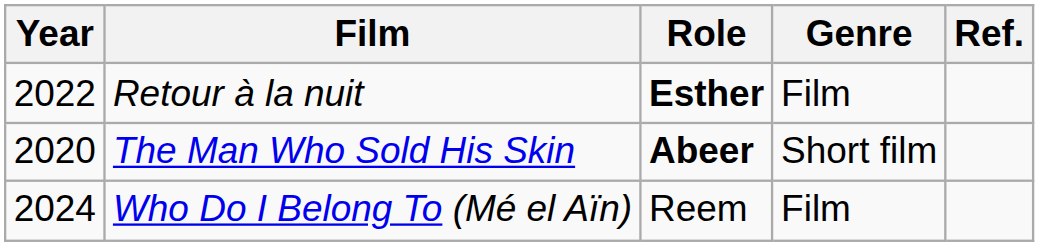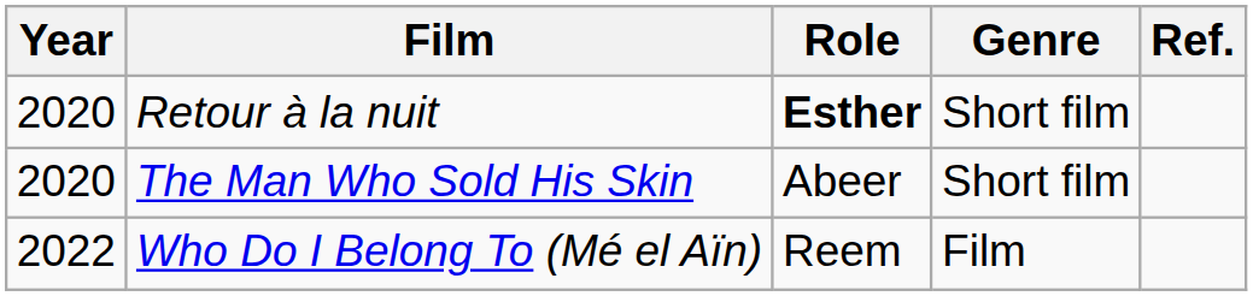Retour à la nuit | Year: 2022 -> 2020
Retour à la nuit | Genre: Film -> Short film
The Man Who Sold His Skin | Role: bold -> normal
Who Do I Belong To (Mé el Aïn) | Year: 2024 -> 2022
